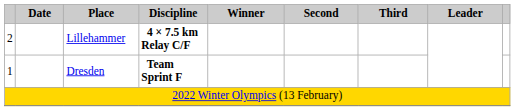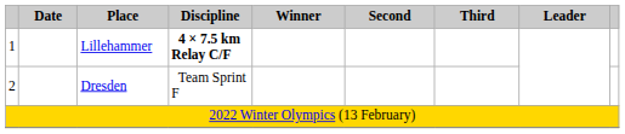Lillehammer | column 1: 2 -> 1
Dresden | column 1: 1 -> 2
Dresden | Discipline: bold -> normal
